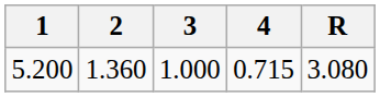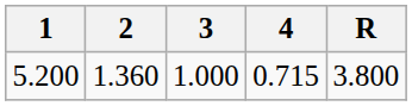5.200 | R: 3.080 -> 3.800
